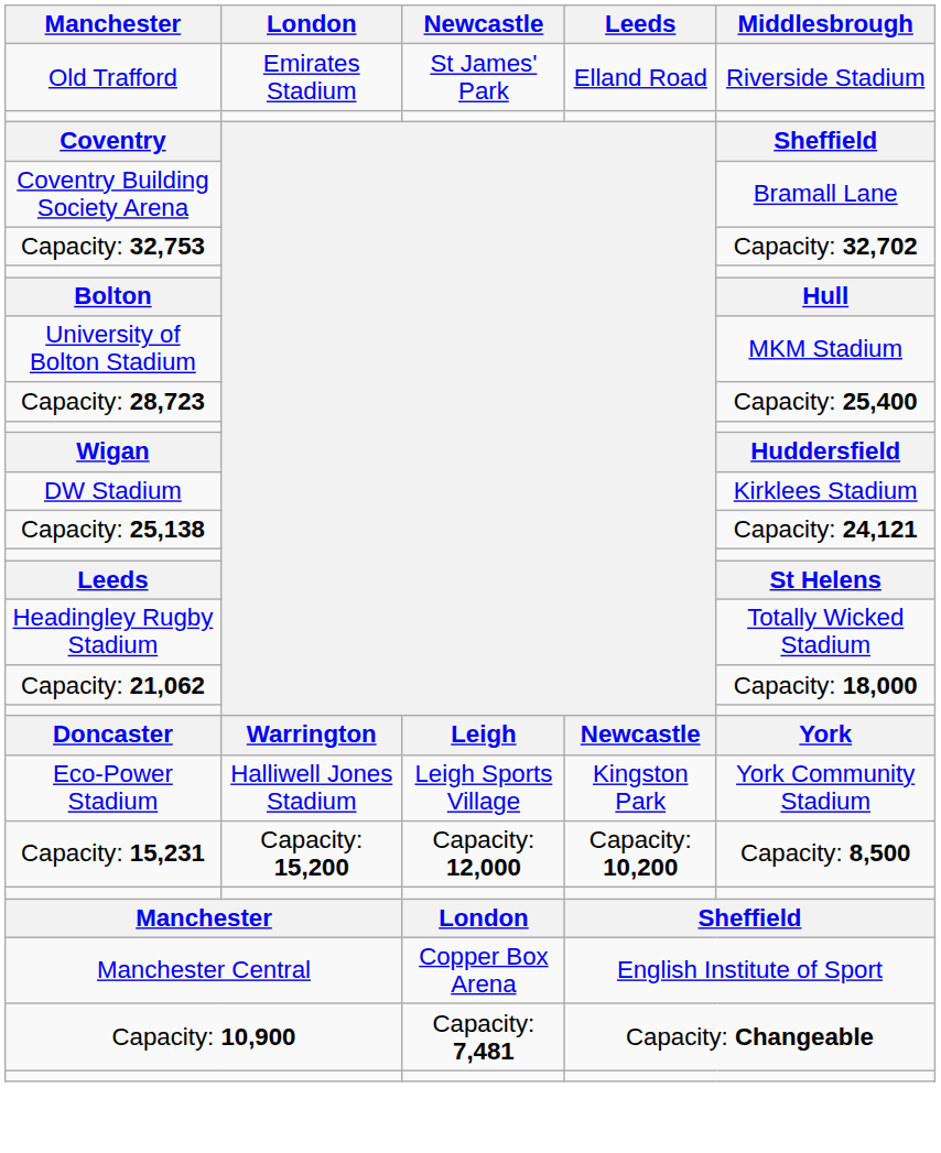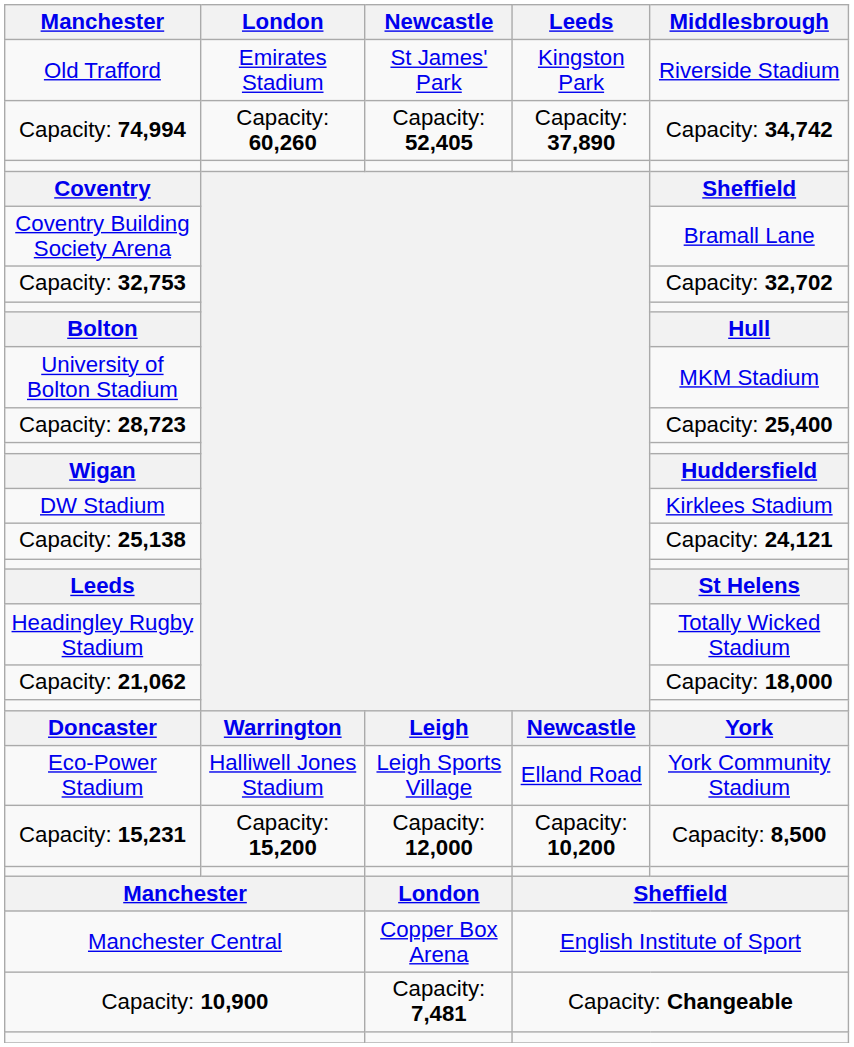Old Trafford | Leeds: Elland Road -> Kingston Park
+ row: Capacity: 74,994 | Capacity: 60,260 | Capacity: 52,405 | Capacity: 37,890 | Capacity: 34,742
Eco-Power Stadium | Leeds: Kingston Park -> Elland Road
